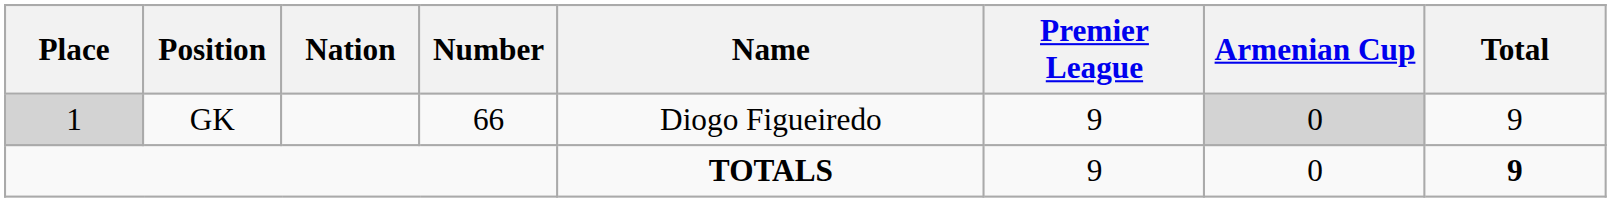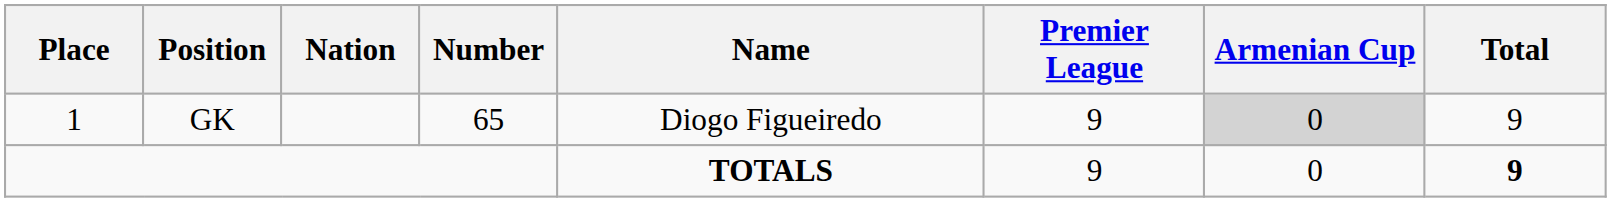GK | Place: lightgrey background -> no background
GK | Number: 66 -> 65
